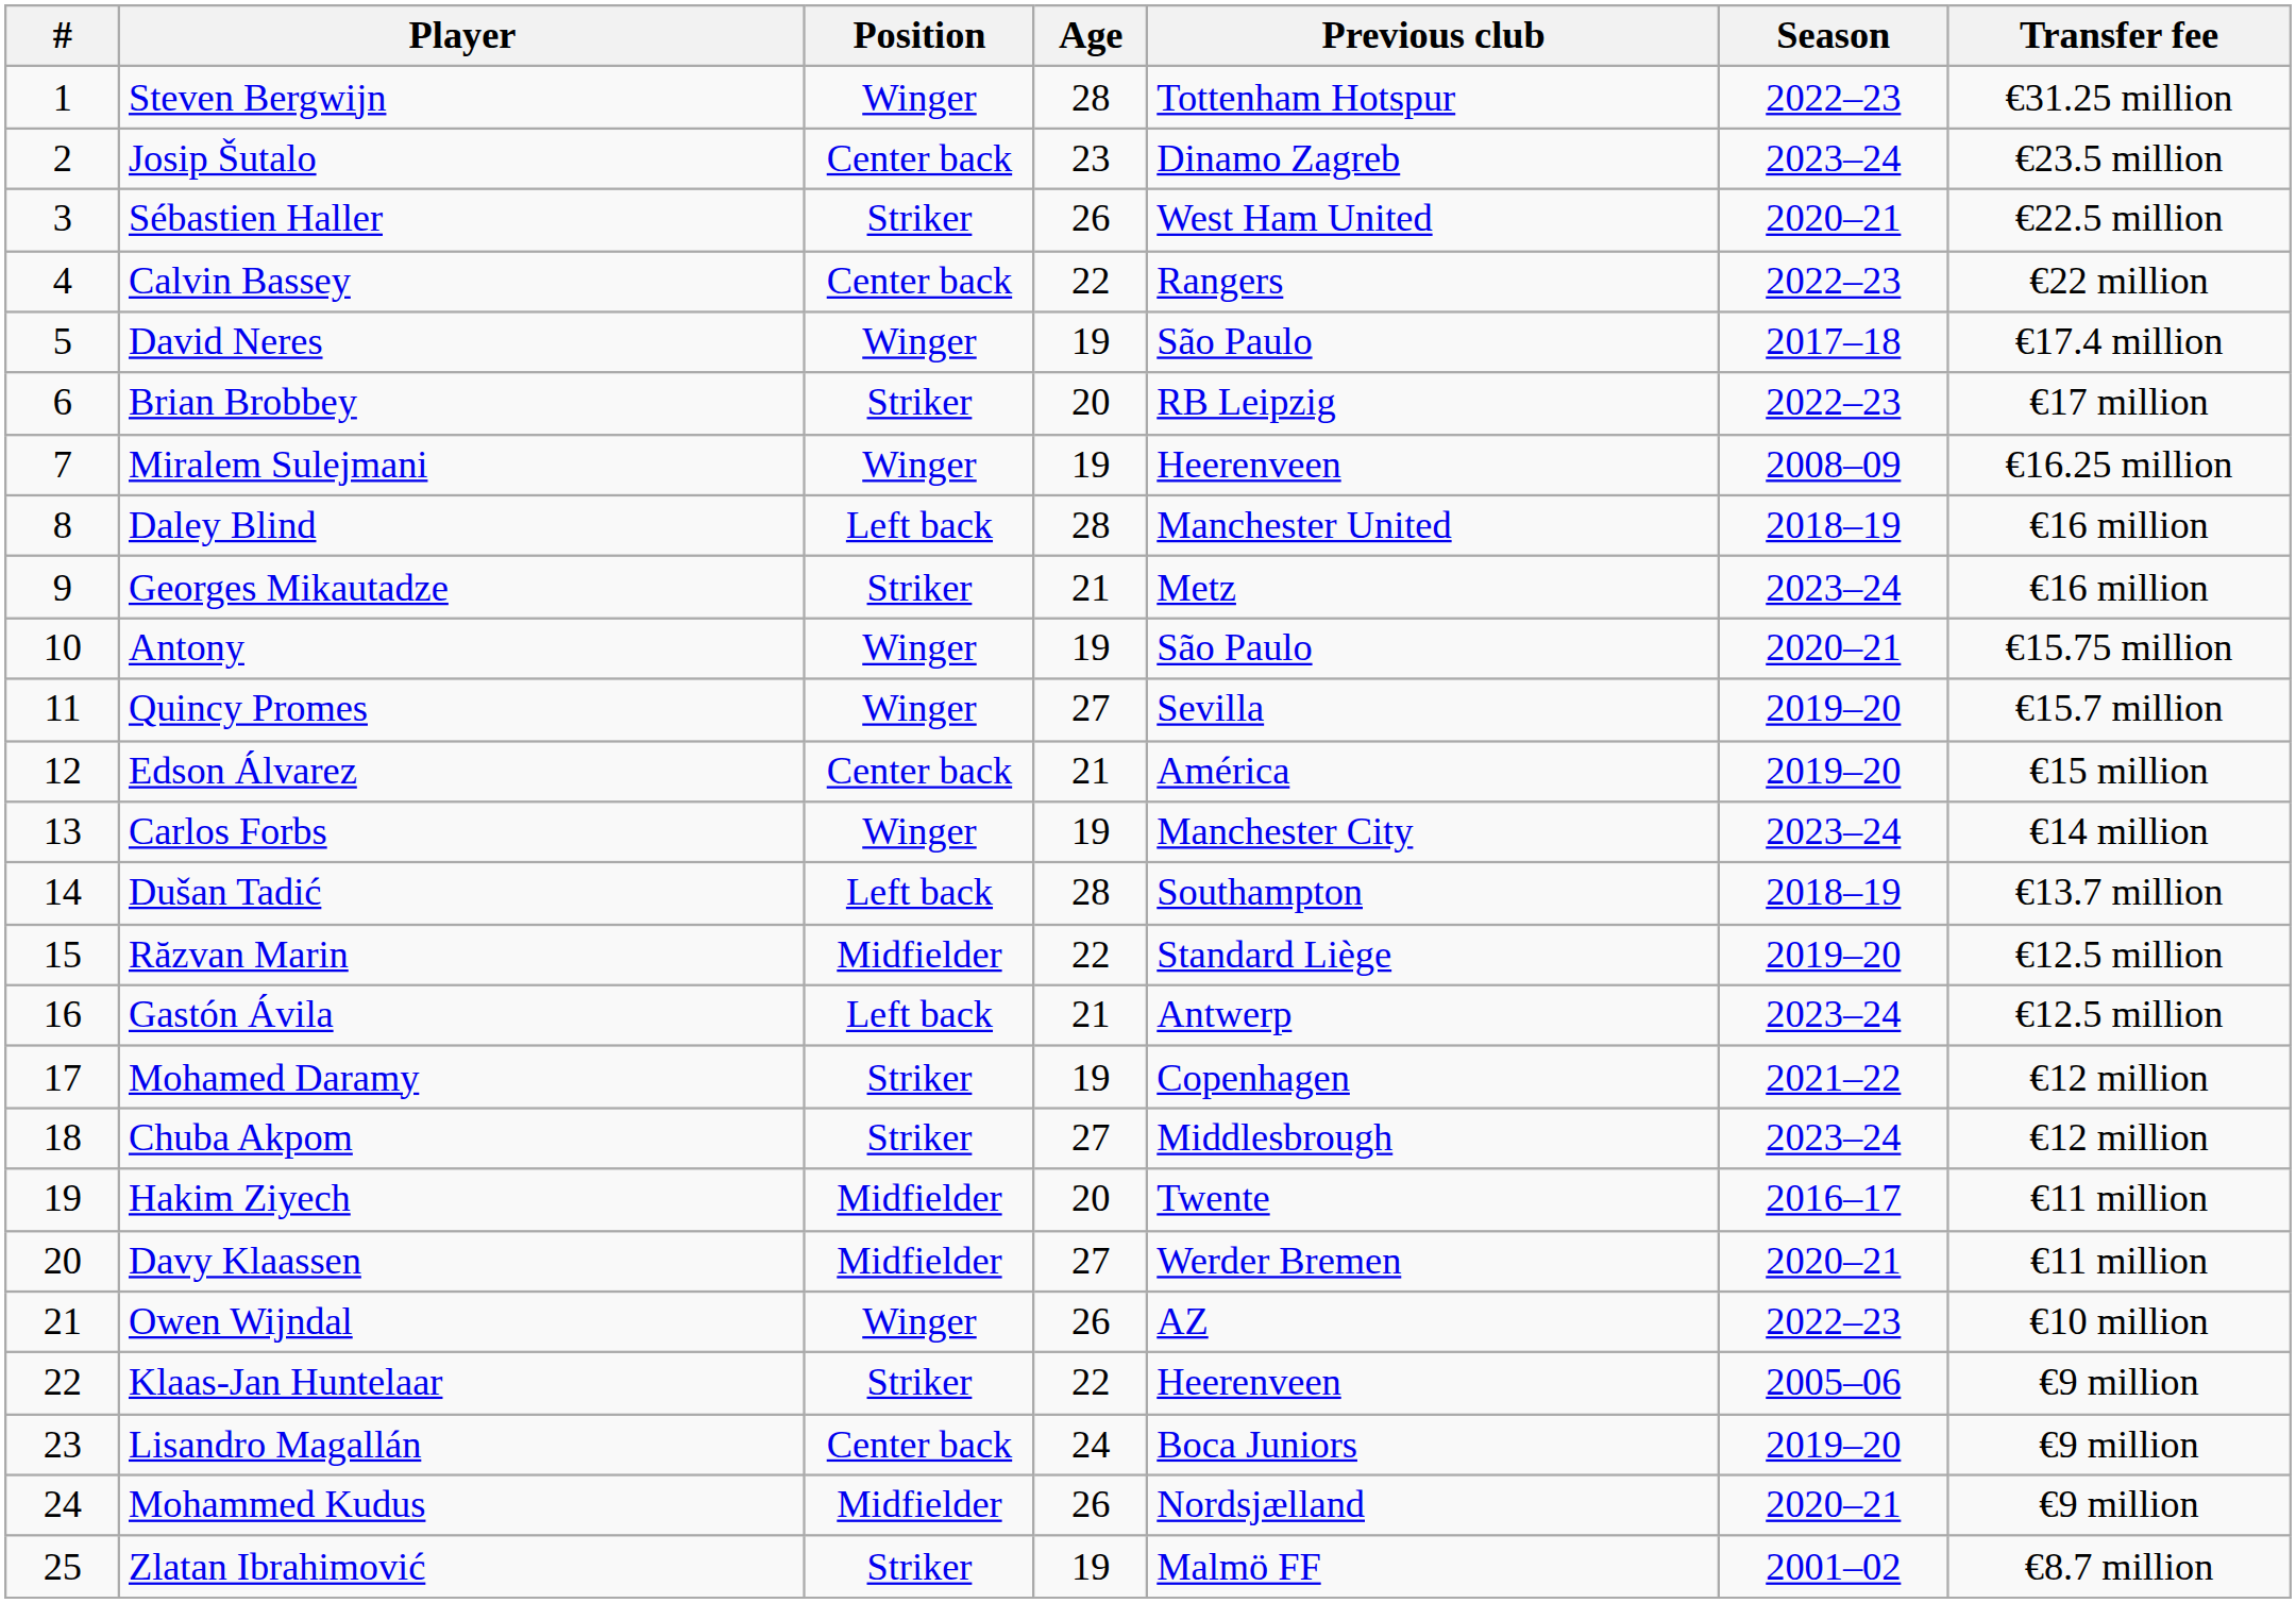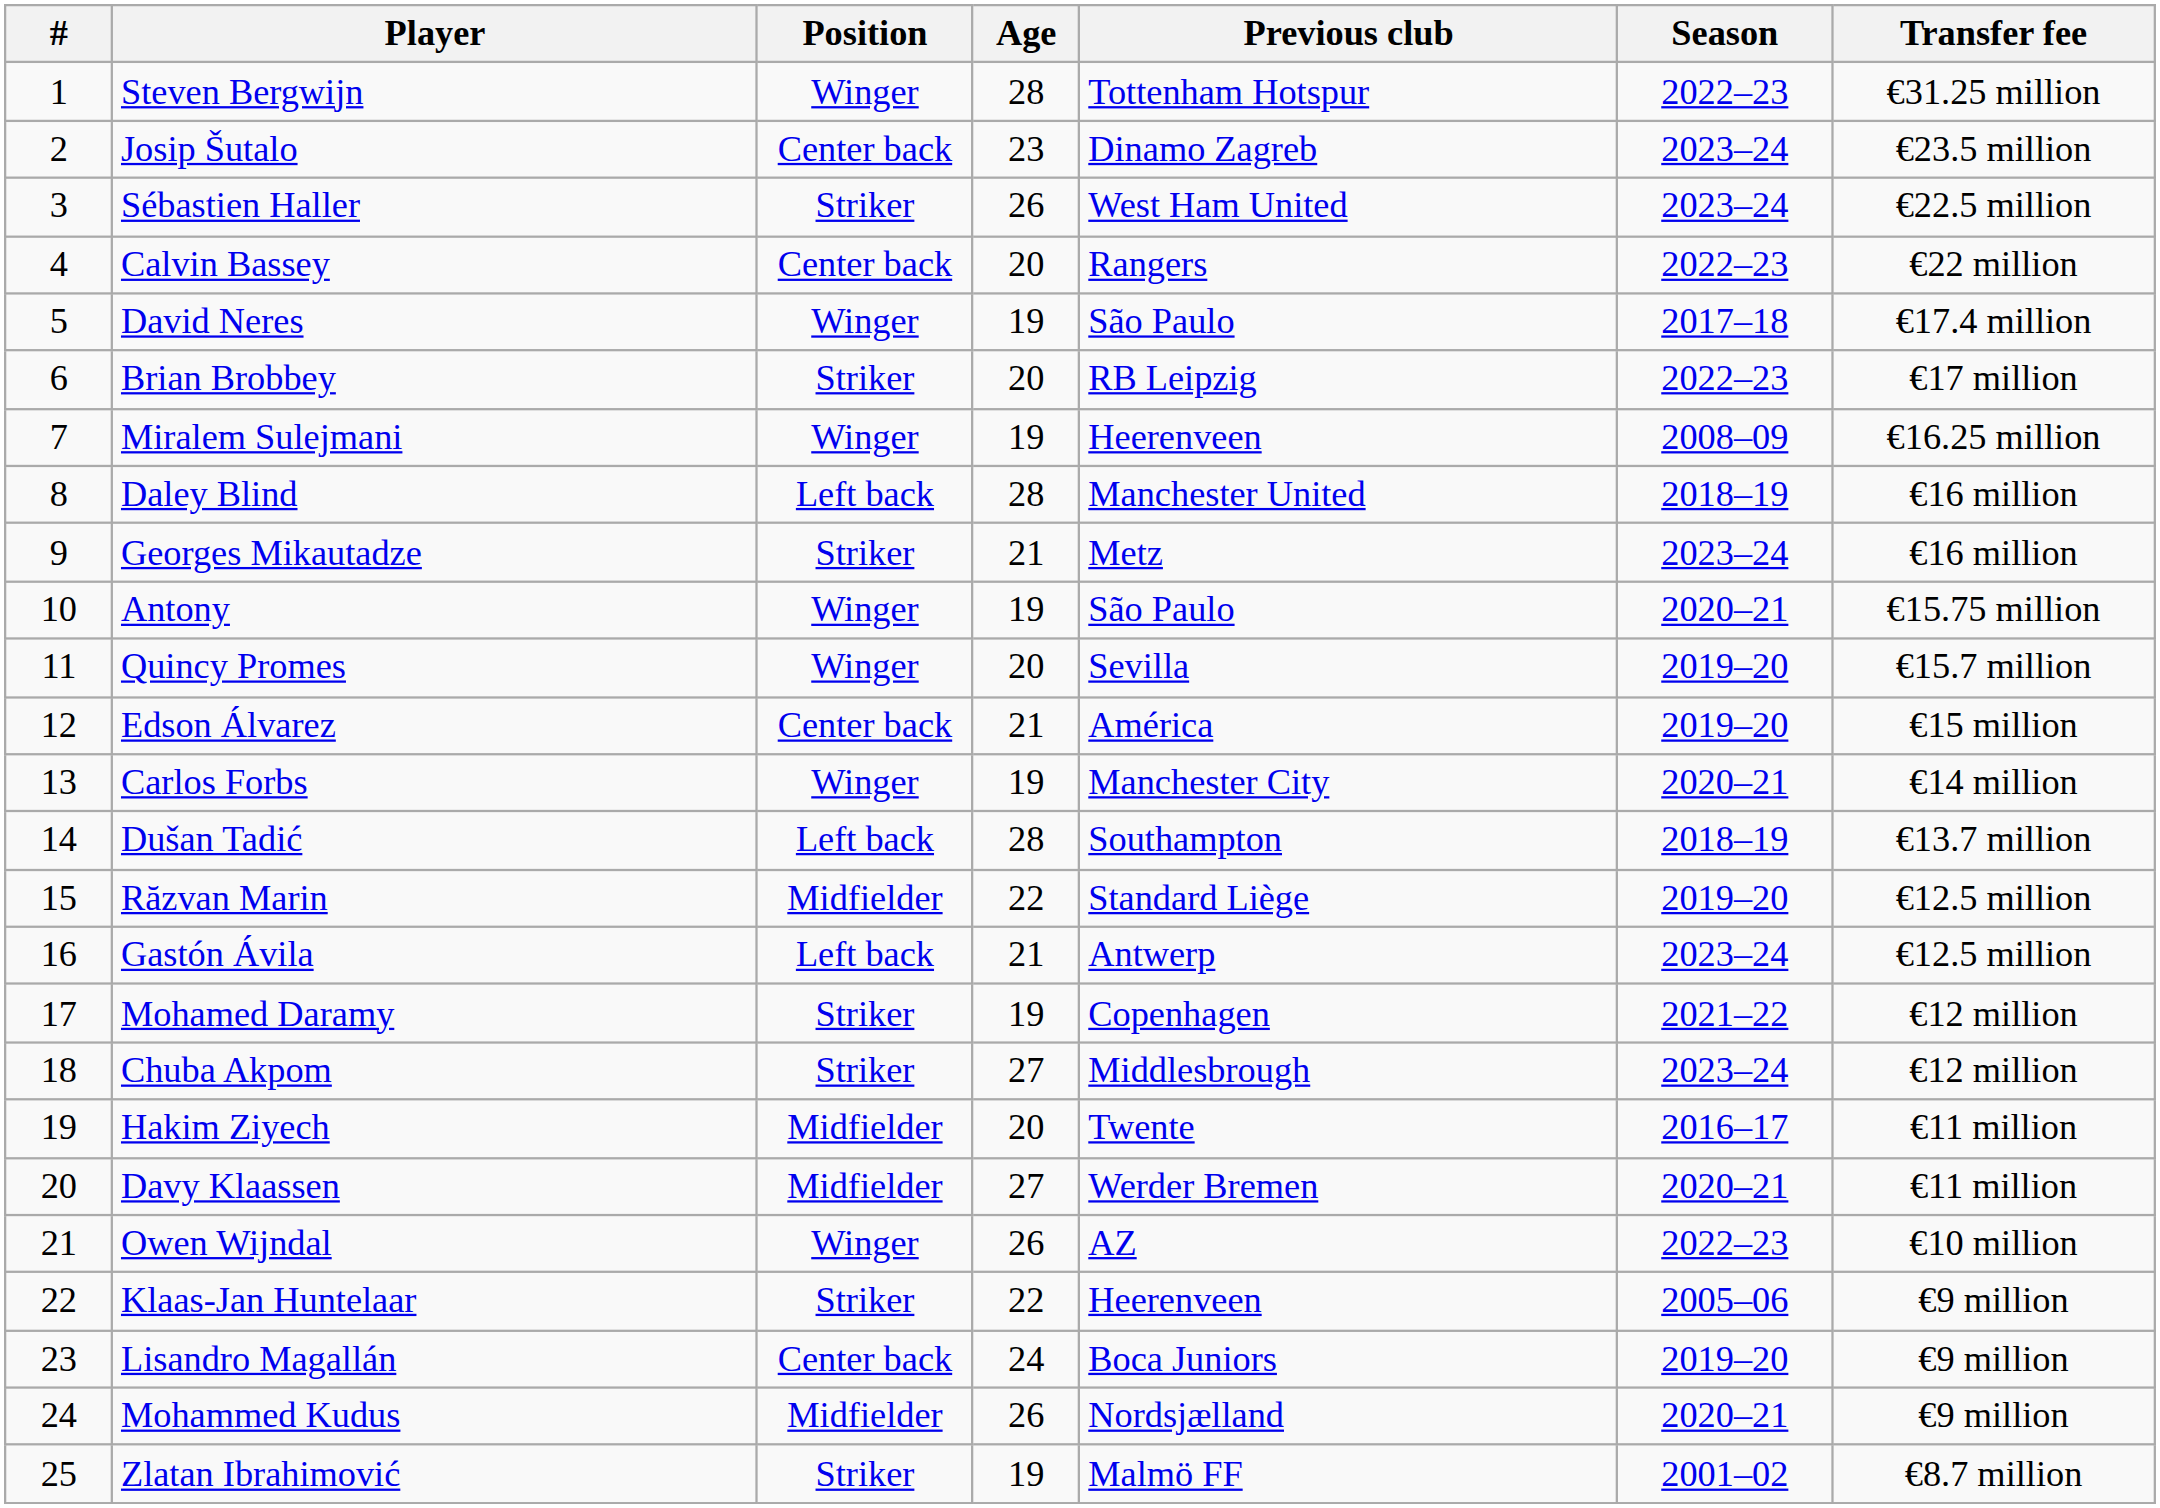Sébastien Haller | Season: 2020–21 -> 2023–24
Calvin Bassey | Age: 22 -> 20
Quincy Promes | Age: 27 -> 20
Carlos Forbs | Season: 2023–24 -> 2020–21
